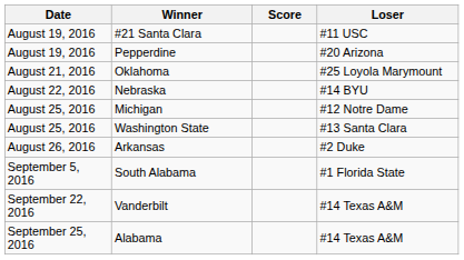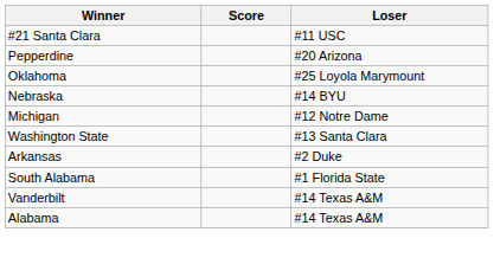- column: Date | August 19, 2016 | August 19, 2016 | August 21, 2016 | August 22, 2016 | August 25, 2016 | August 25, 2016 | August 26, 2016 | September 5, 2016 | September 22, 2016 | September 25, 2016
